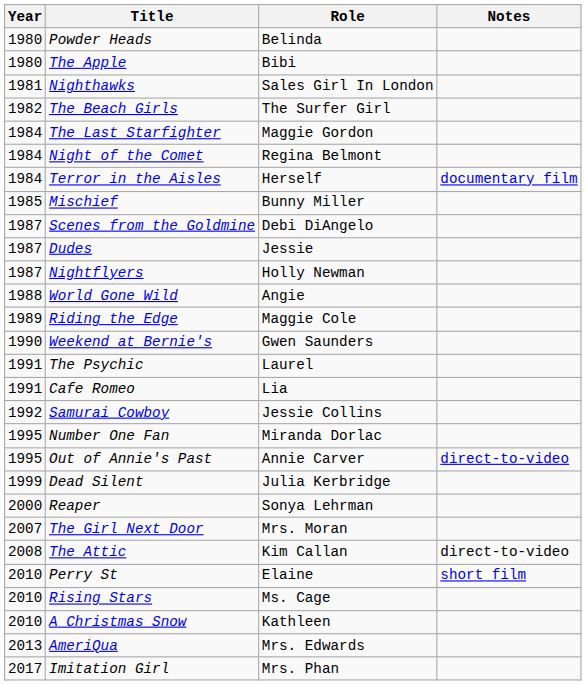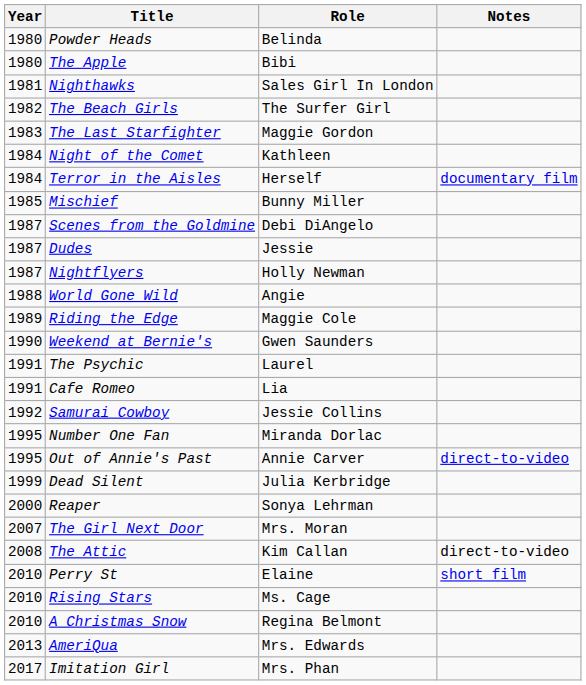The Last Starfighter | Year: 1984 -> 1983
Night of the Comet | Role: Regina Belmont -> Kathleen
A Christmas Snow | Role: Kathleen -> Regina Belmont
